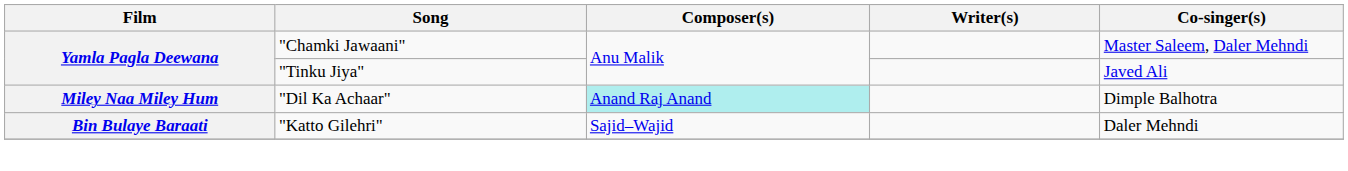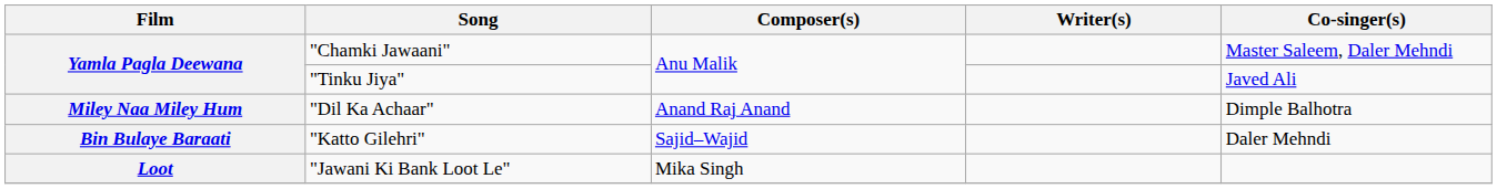"Dil Ka Achaar" | Composer(s): paleturquoise background -> no background
+ row: Loot | "Jawani Ki Bank Loot Le" | Mika Singh
